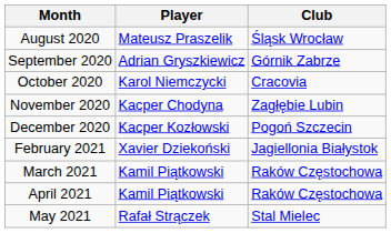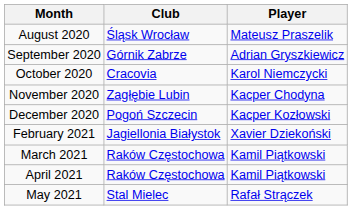columns swapped: Player <-> Club
